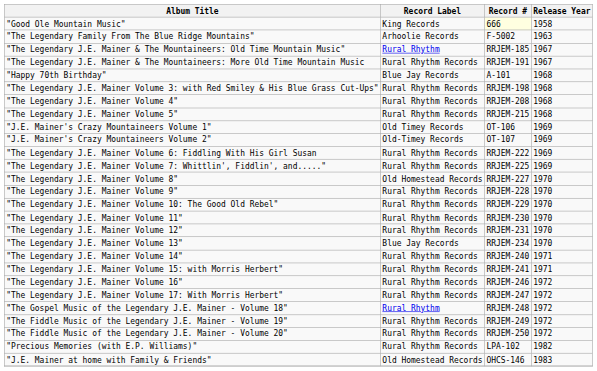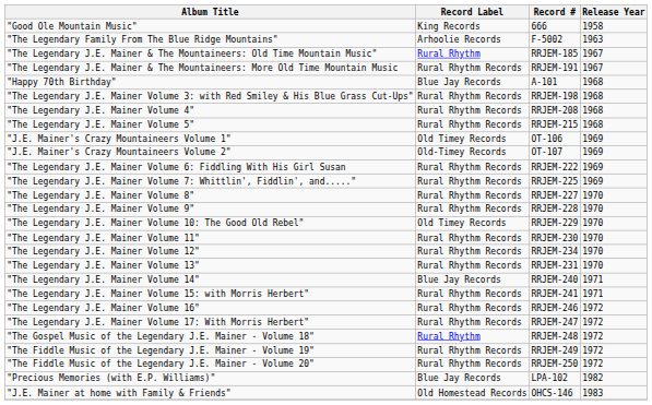"Good Ole Mountain Music" | Record #: lightyellow background -> no background
"The Legendary J.E. Mainer Volume 8" | Record Label: Old Homestead Records -> Rural Rhythm Records
"The Legendary J.E. Mainer Volume 10: The Good Old Rebel" | Record Label: Rural Rhythm Records -> Old Timey Records
"The Legendary J.E. Mainer Volume 12" | Record #: RRJEM-231 -> RRJEM-234
"The Legendary J.E. Mainer Volume 13" | Record Label: Blue Jay Records -> Rural Rhythm Records
"The Legendary J.E. Mainer Volume 13" | Record #: RRJEM-234 -> RRJEM-231
"The Legendary J.E. Mainer Volume 14" | Record Label: Rural Rhythm Records -> Blue Jay Records
"Precious Memories (with E.P. Williams)" | Record Label: Rural Rhythm Records -> Blue Jay Records
